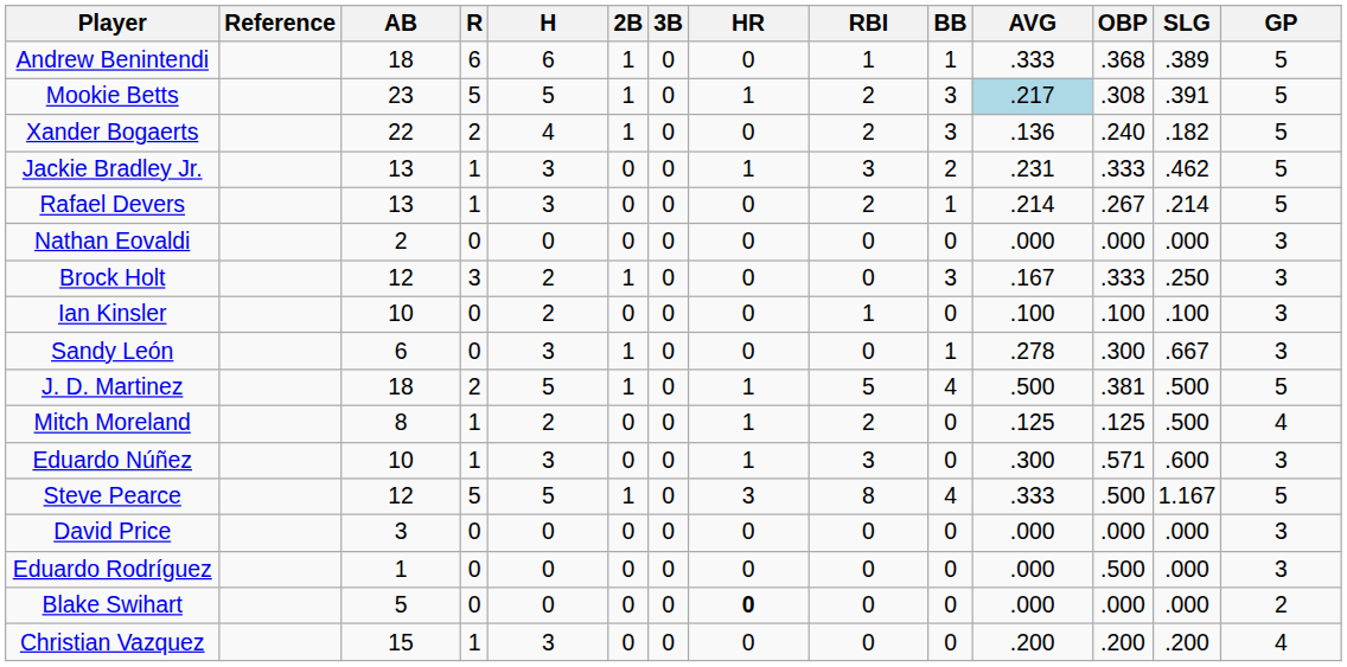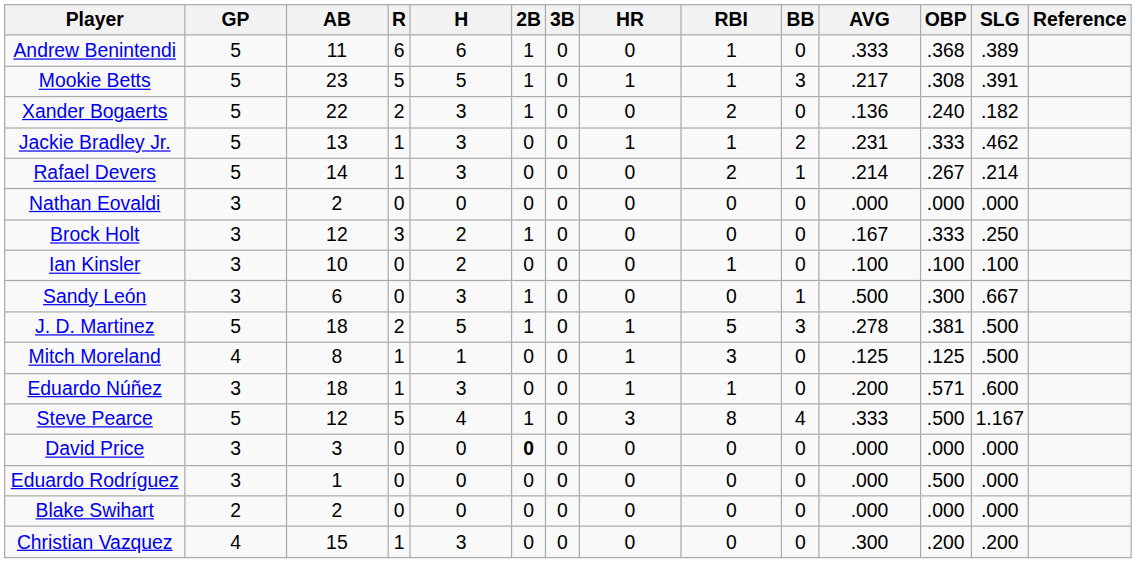columns swapped: GP <-> Reference
Andrew Benintendi | AB: 18 -> 11
Andrew Benintendi | BB: 1 -> 0
Mookie Betts | RBI: 2 -> 1
Mookie Betts | AVG: lightblue background -> no background
Xander Bogaerts | H: 4 -> 3
Xander Bogaerts | BB: 3 -> 0
Jackie Bradley Jr. | RBI: 3 -> 1
Rafael Devers | AB: 13 -> 14
Brock Holt | BB: 3 -> 0
Sandy León | AVG: .278 -> .500
J. D. Martinez | BB: 4 -> 3
J. D. Martinez | AVG: .500 -> .278
Mitch Moreland | H: 2 -> 1
Mitch Moreland | RBI: 2 -> 3
Eduardo Núñez | AB: 10 -> 18
Eduardo Núñez | RBI: 3 -> 1
Eduardo Núñez | AVG: .300 -> .200
Steve Pearce | H: 5 -> 4
David Price | 2B: normal -> bold
Blake Swihart | AB: 5 -> 2
Blake Swihart | HR: bold -> normal
Christian Vazquez | AVG: .200 -> .300
